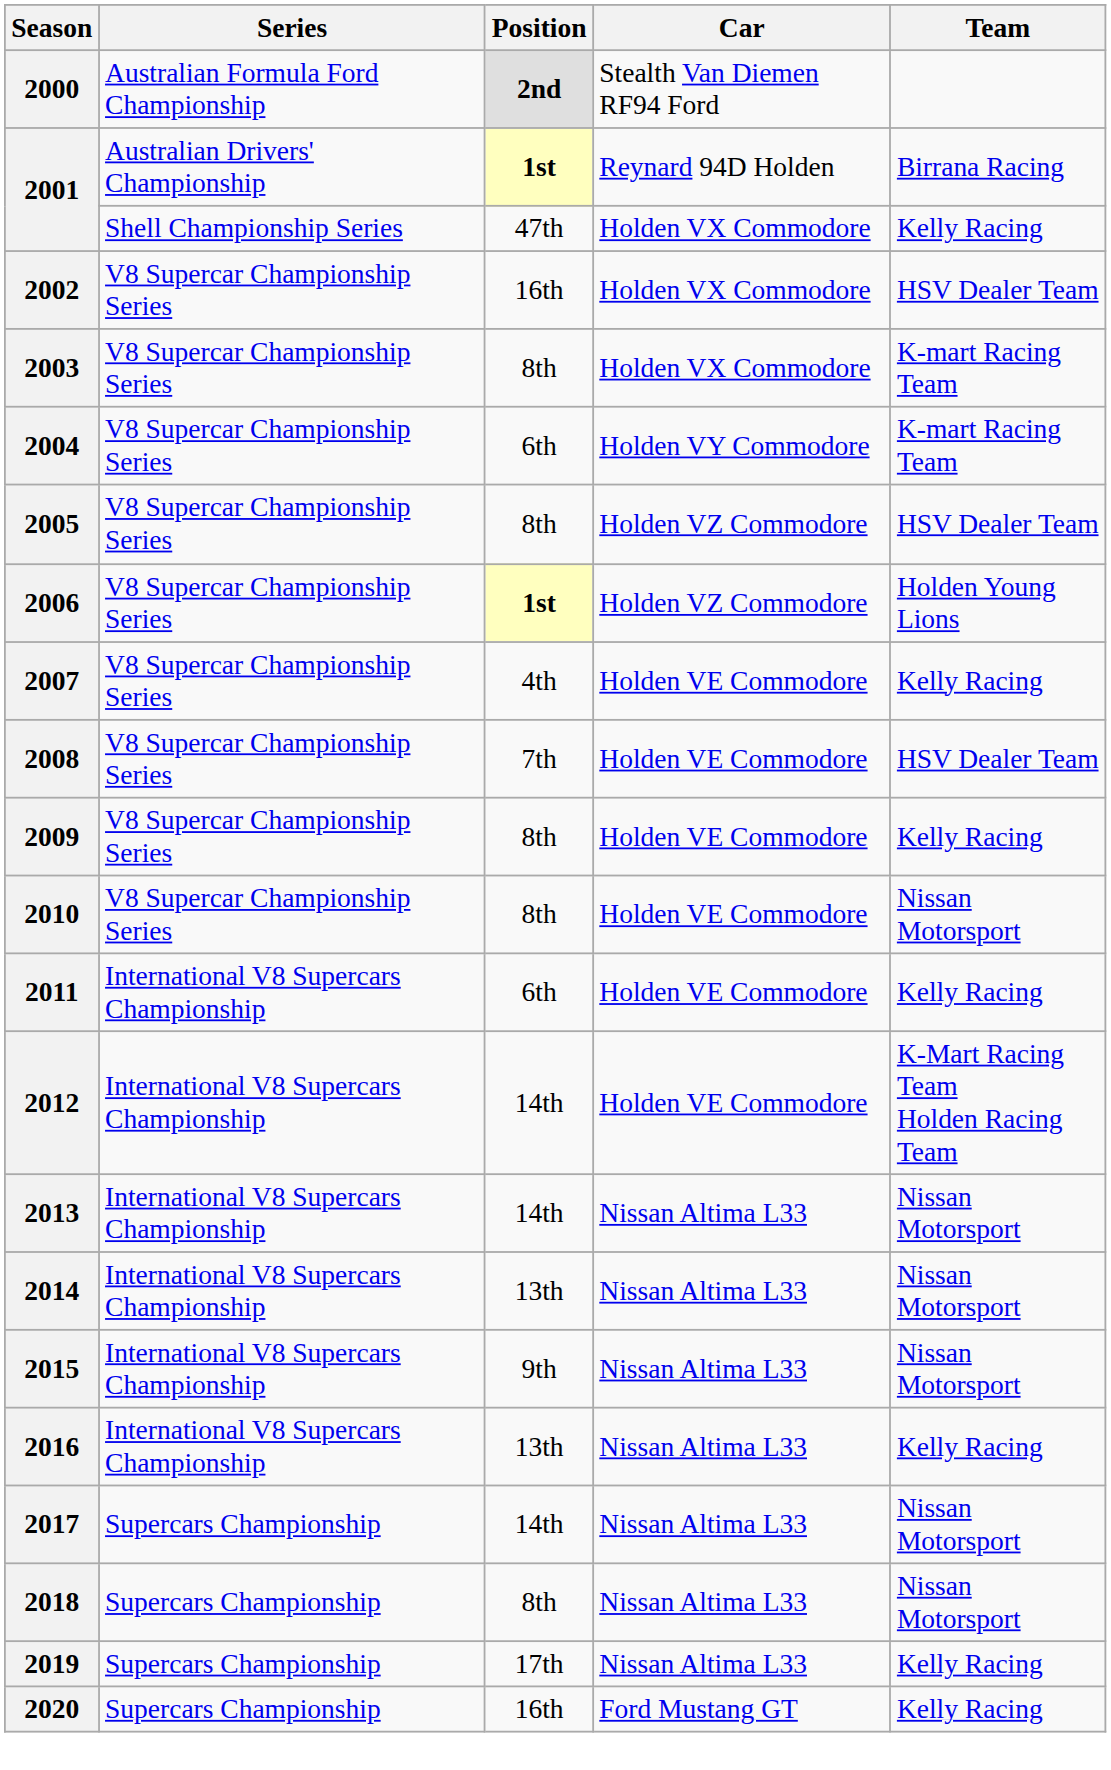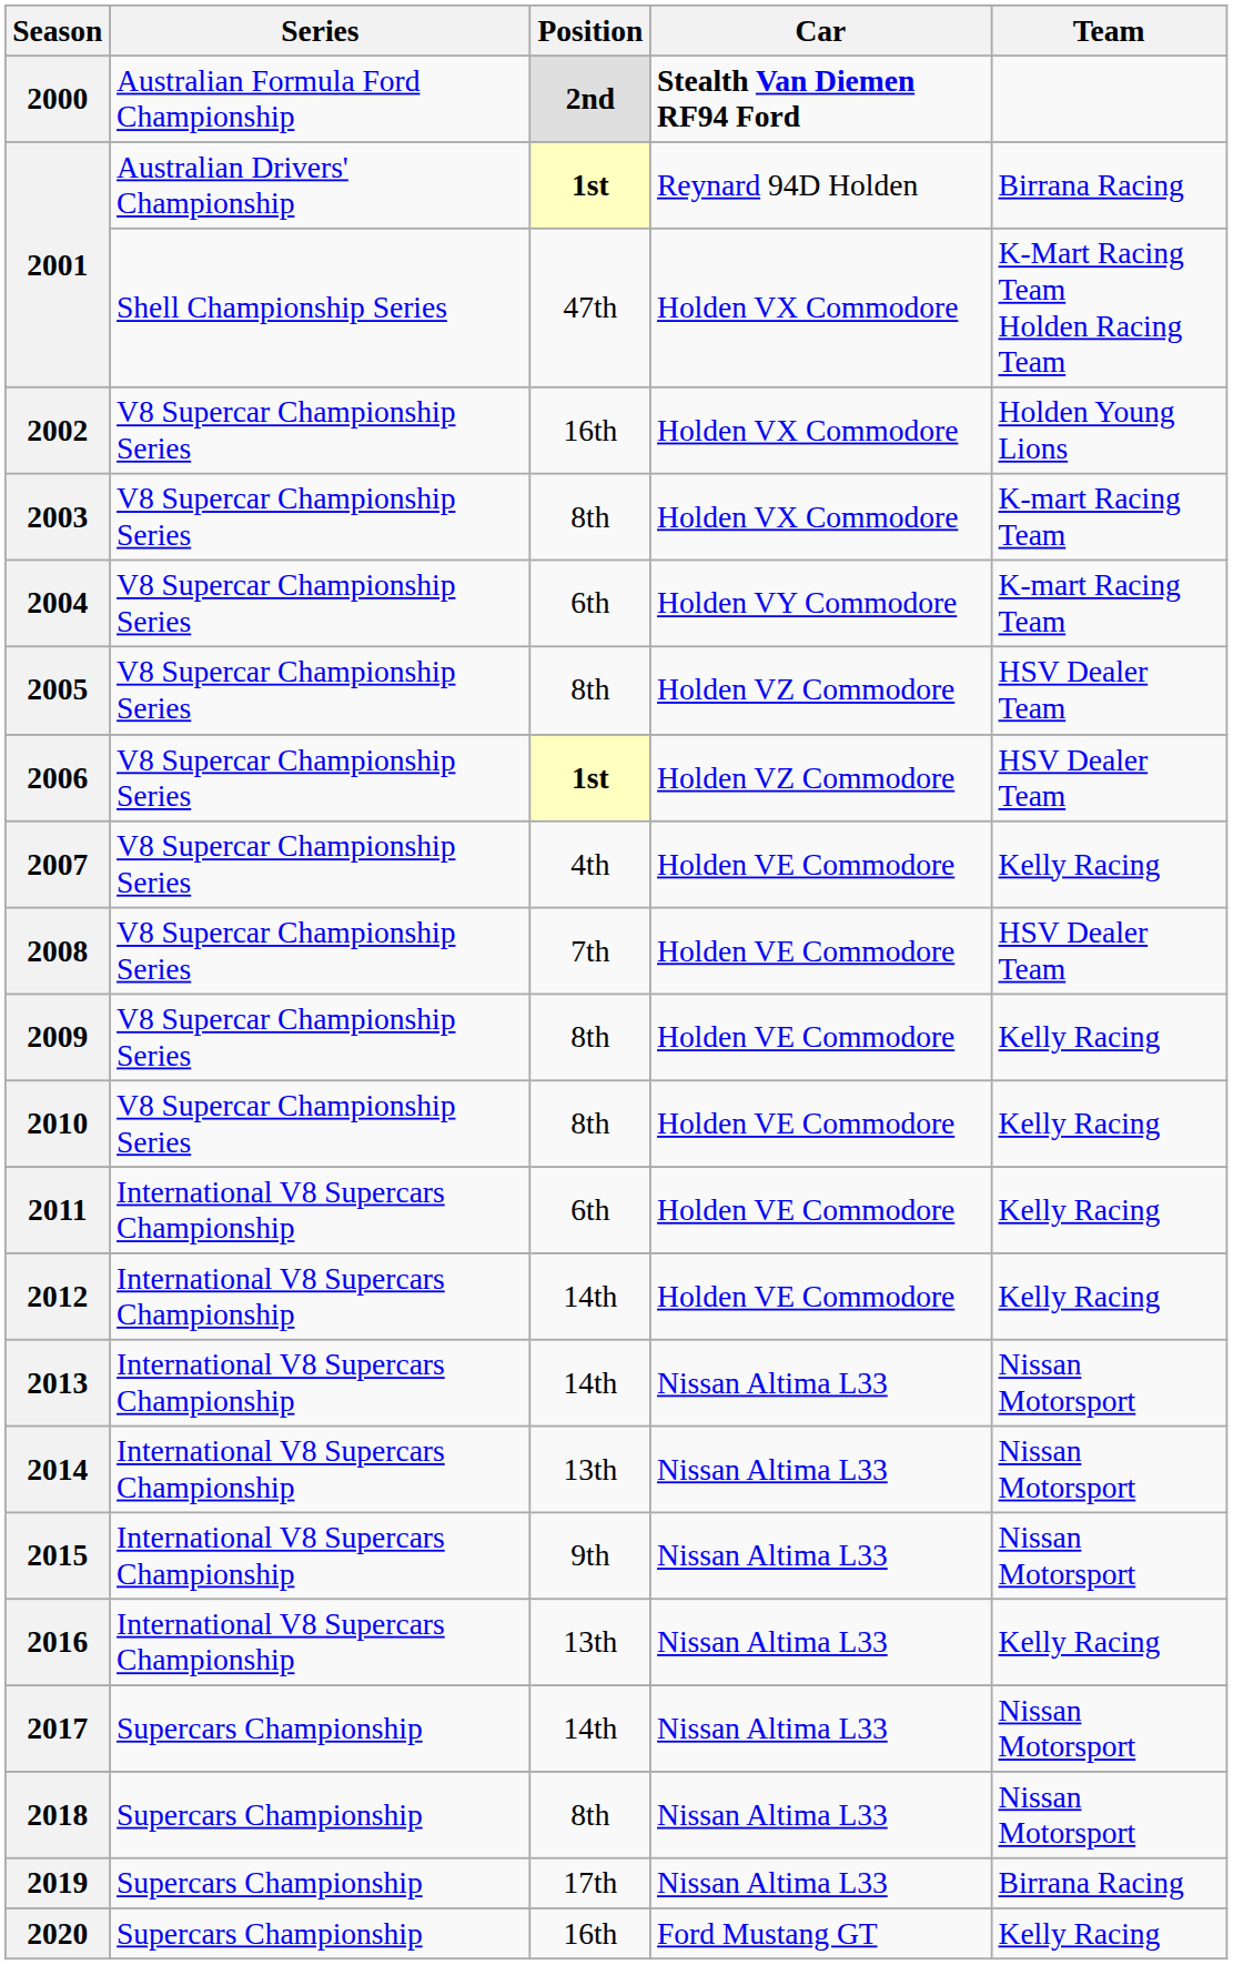2000 | Car: normal -> bold
2001 / 47th | Team: Kelly Racing -> K-Mart Racing Team Holden Racing Team
2002 | Team: HSV Dealer Team -> Holden Young Lions
2006 | Team: Holden Young Lions -> HSV Dealer Team
2010 | Team: Nissan Motorsport -> Kelly Racing
2012 | Team: K-Mart Racing Team Holden Racing Team -> Kelly Racing
2019 | Team: Kelly Racing -> Birrana Racing
